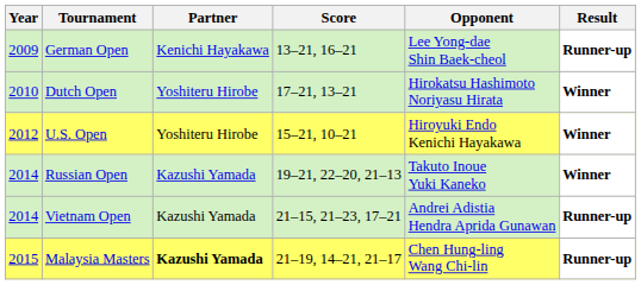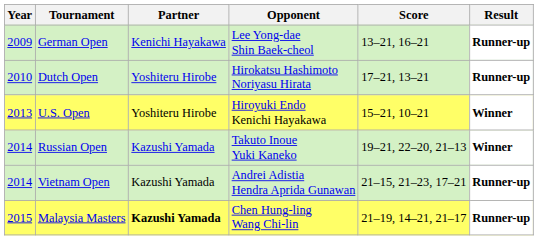columns swapped: Opponent <-> Score
Dutch Open | Result: Winner -> Runner-up
U.S. Open | Year: 2012 -> 2013
